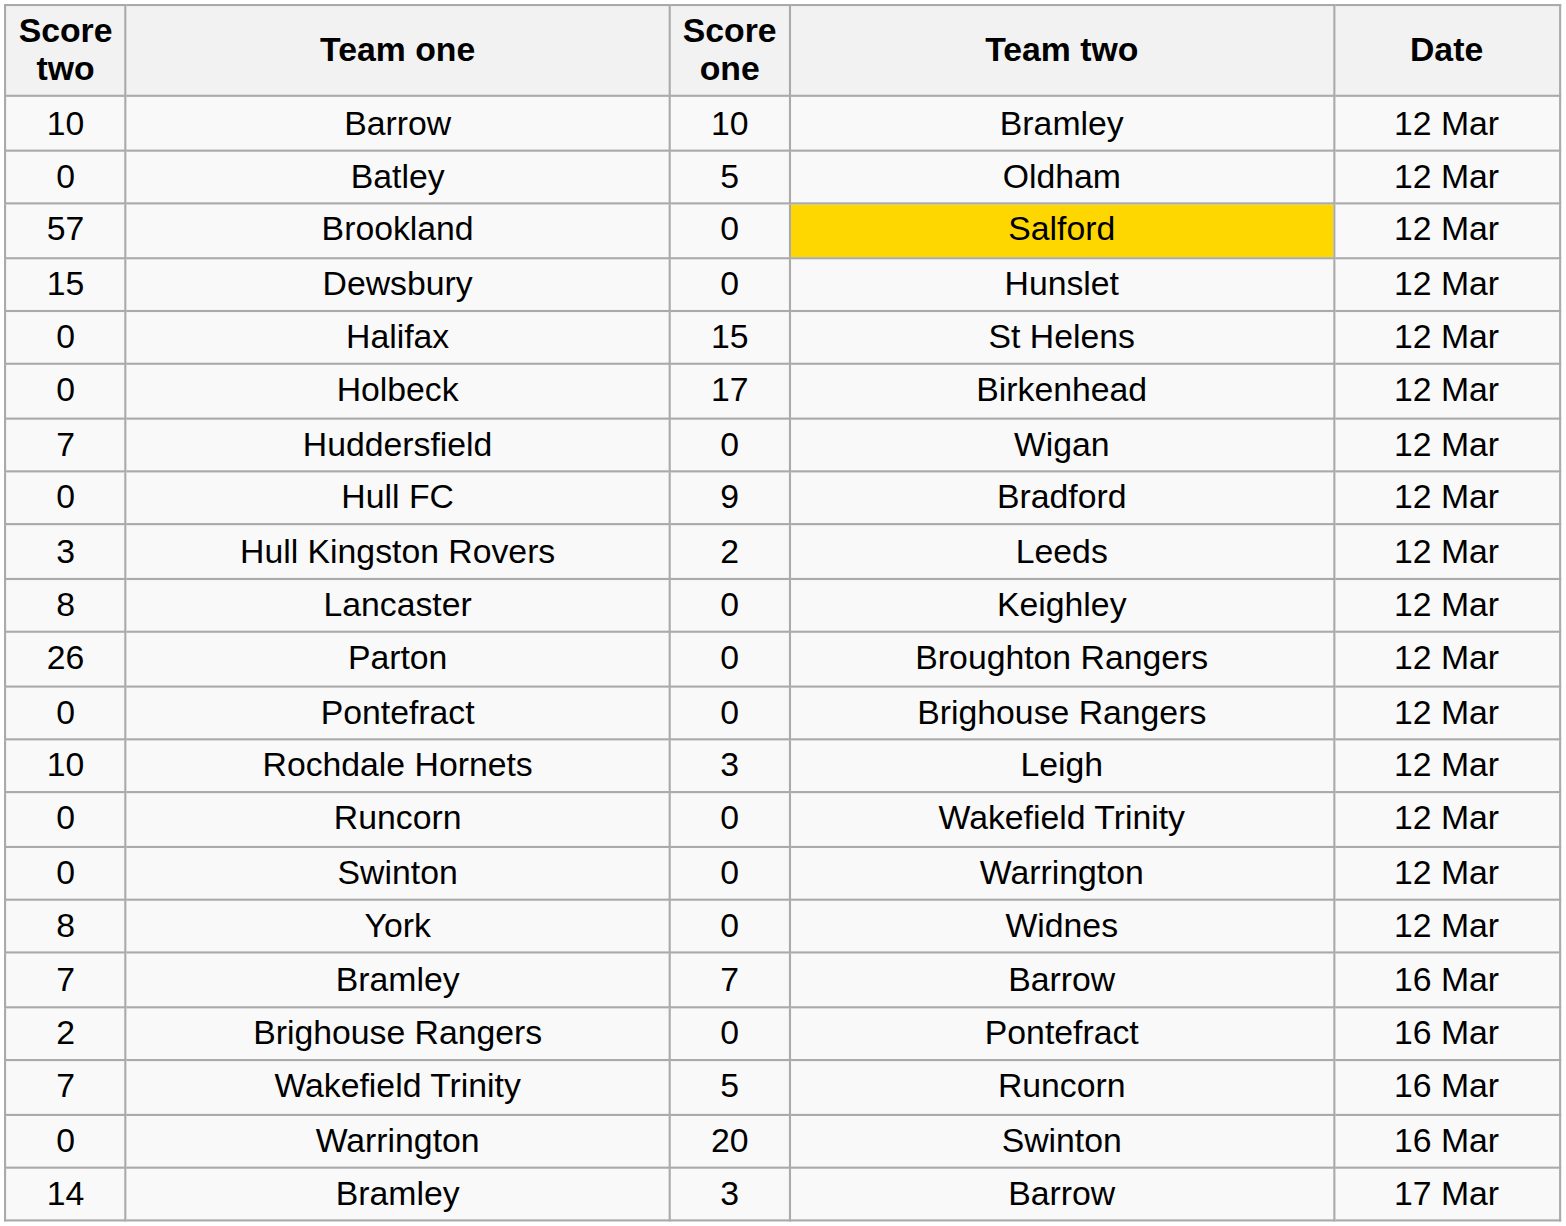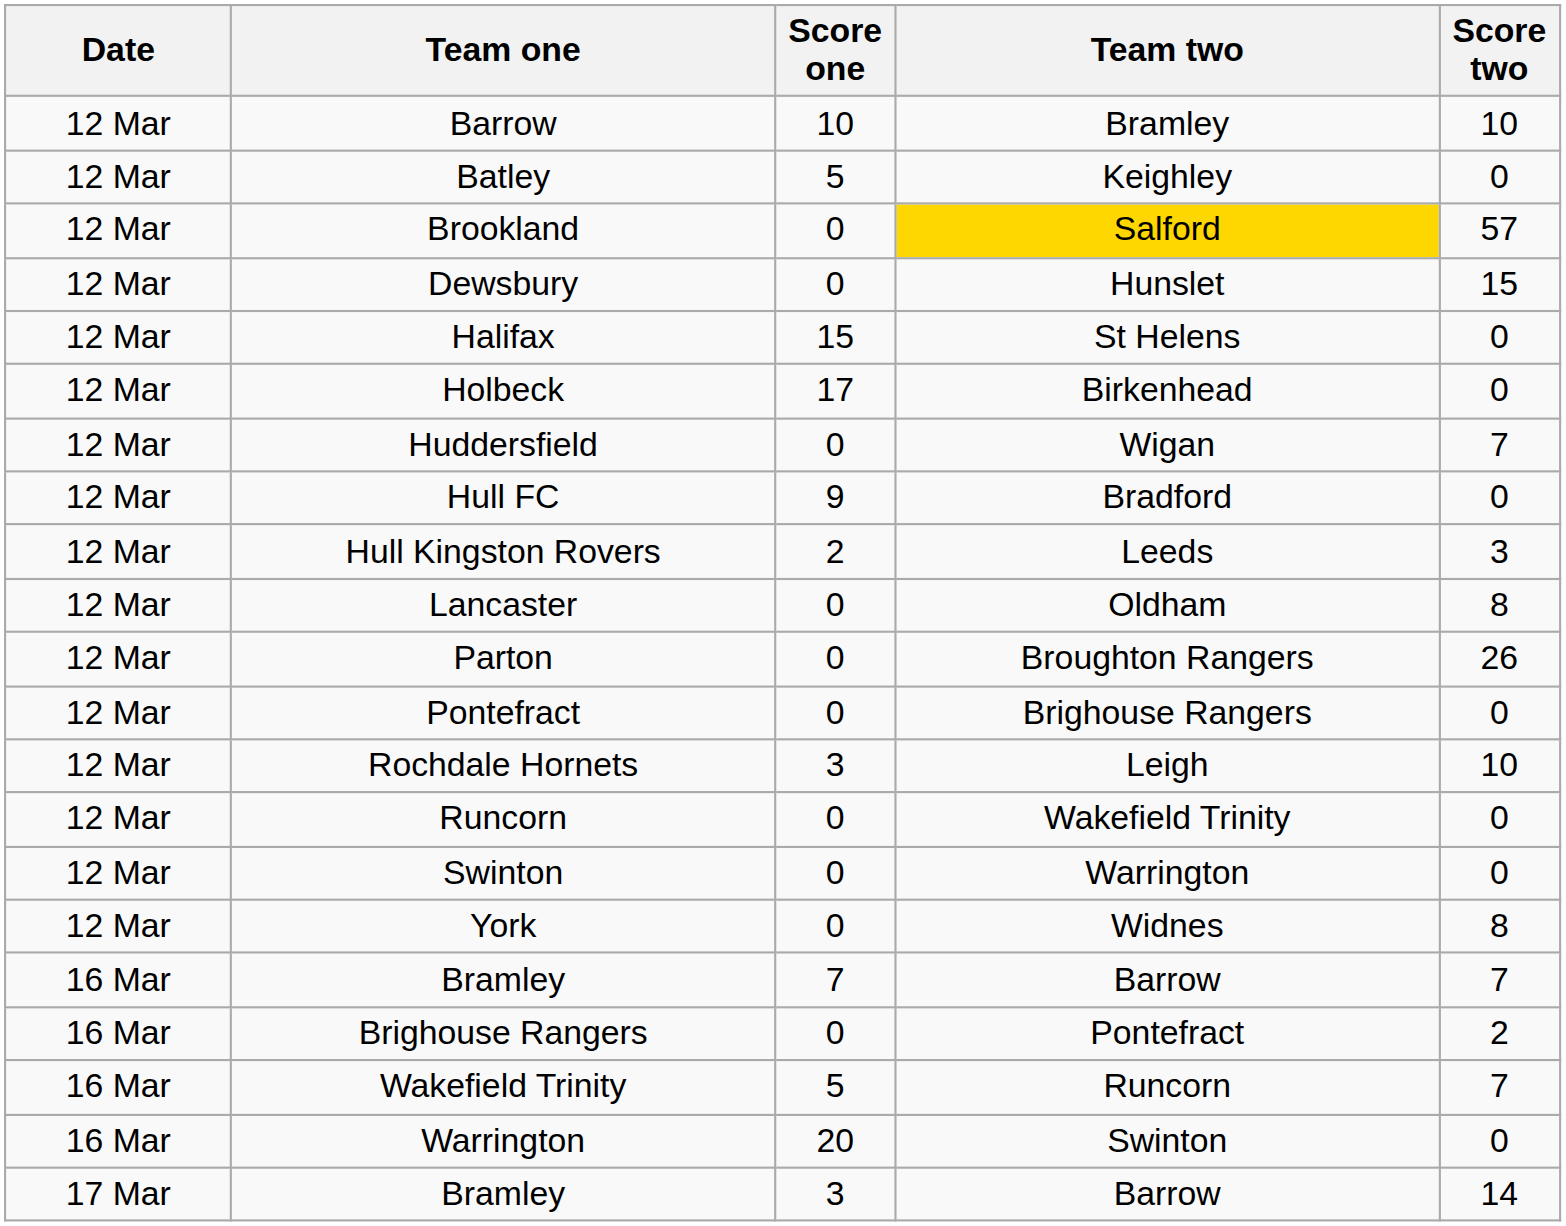columns swapped: Date <-> Score two
Batley | Team two: Oldham -> Keighley
Lancaster | Team two: Keighley -> Oldham
